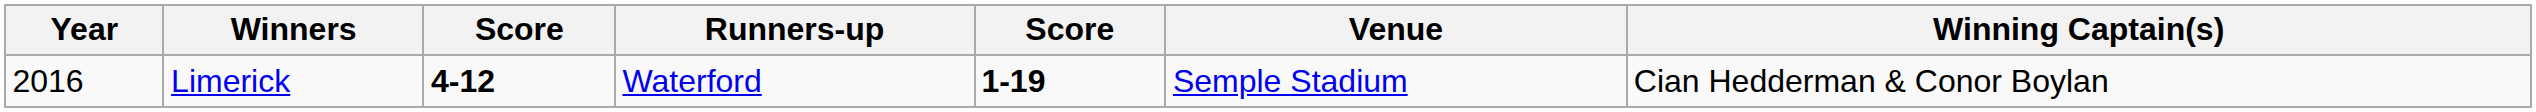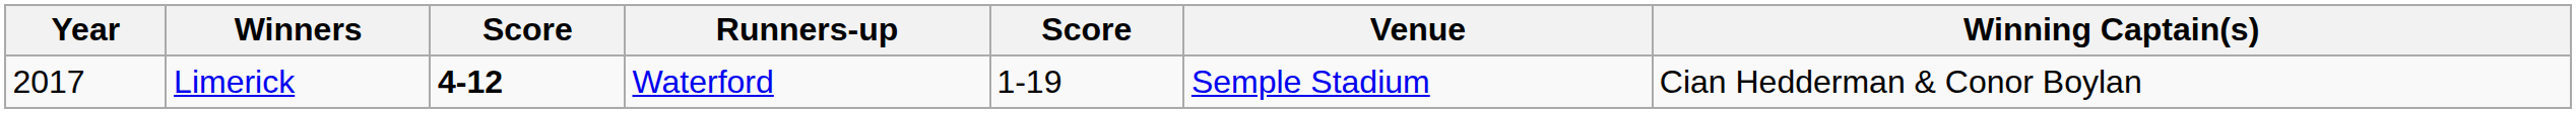Limerick | Year: 2016 -> 2017
Limerick | column 5: bold -> normal
